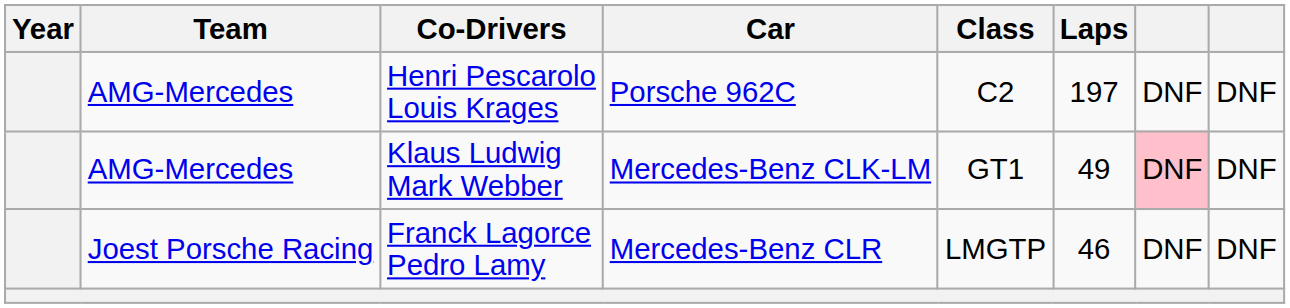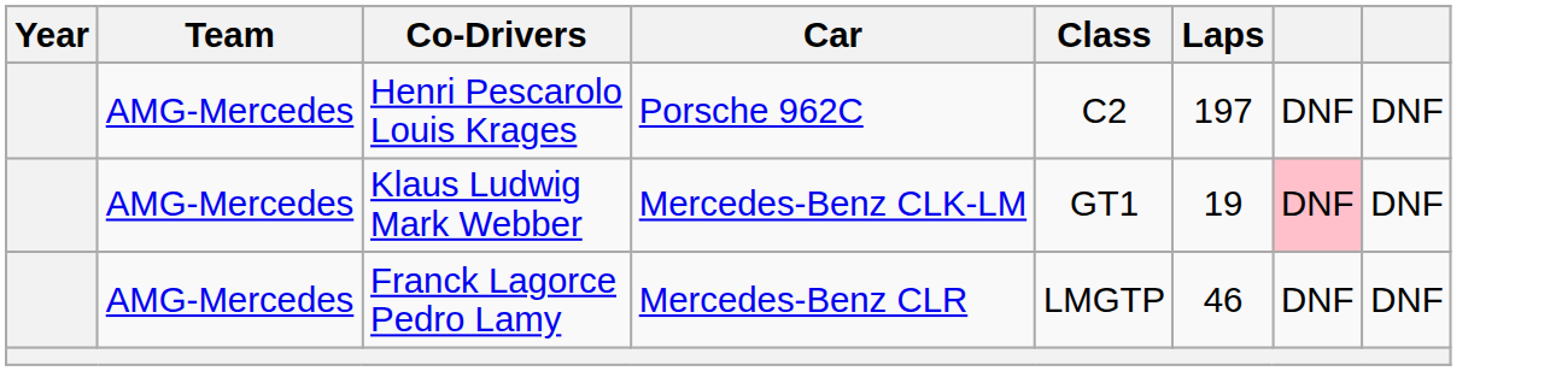Klaus Ludwig Mark Webber | Laps: 49 -> 19
Franck Lagorce Pedro Lamy | Team: Joest Porsche Racing -> AMG-Mercedes
